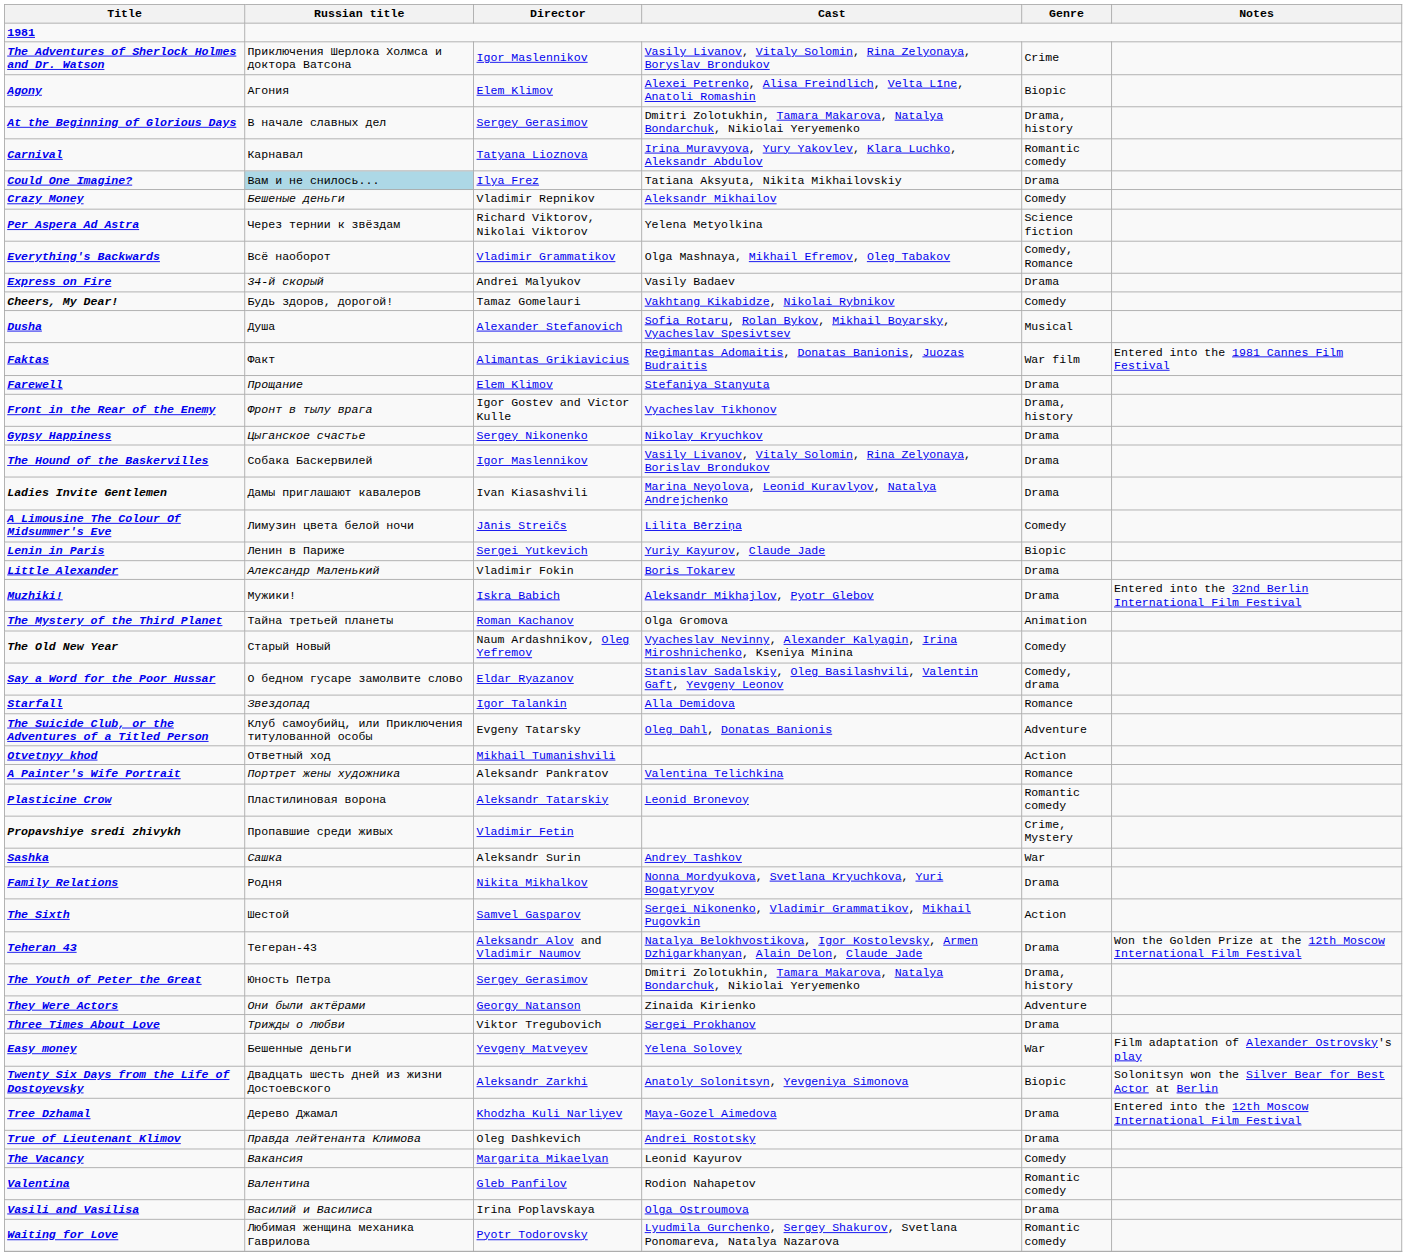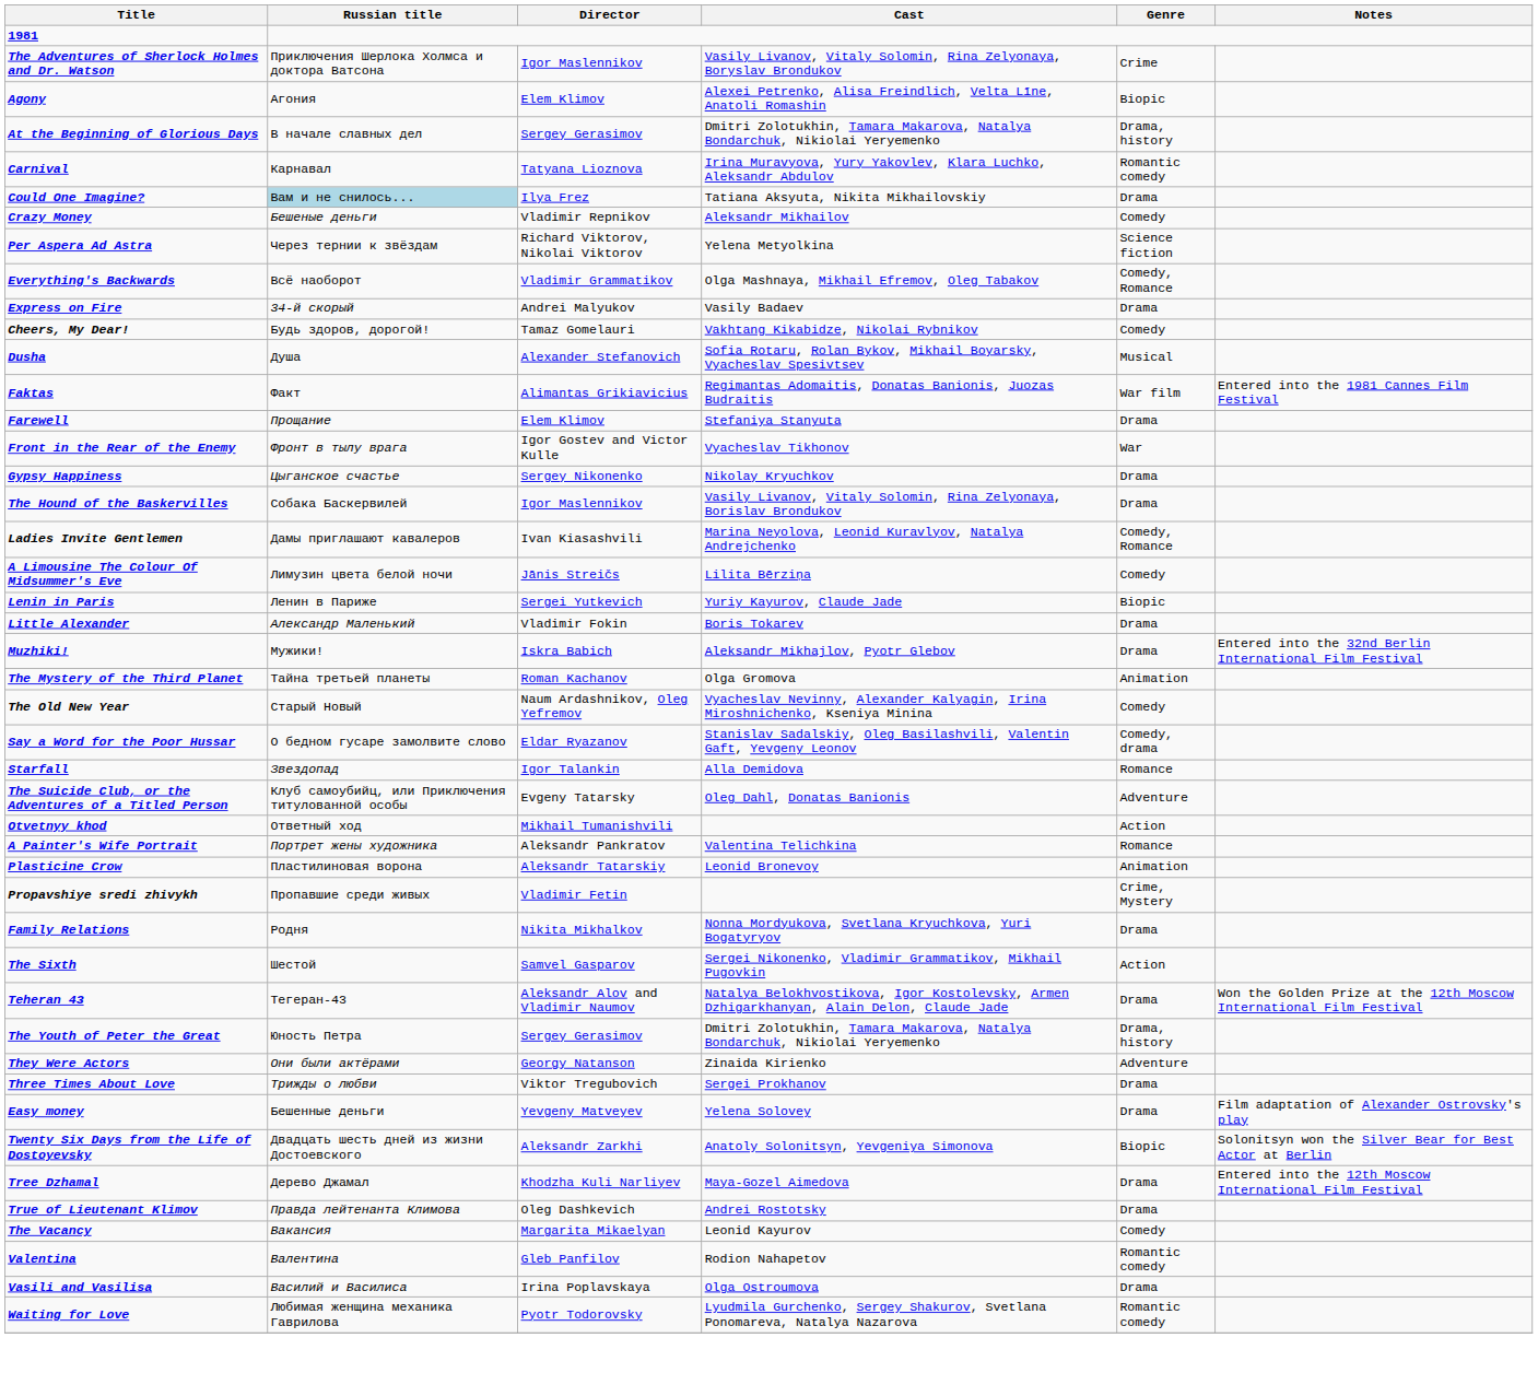Front in the Rear of the Enemy | Genre: Drama, history -> War
Ladies Invite Gentlemen | Genre: Drama -> Comedy, Romance
Plasticine Crow | Genre: Romantic comedy -> Animation
- row: Sashka | Сашка | Aleksandr Surin | Andrey Tashkov | War
Easy money | Genre: War -> Drama
